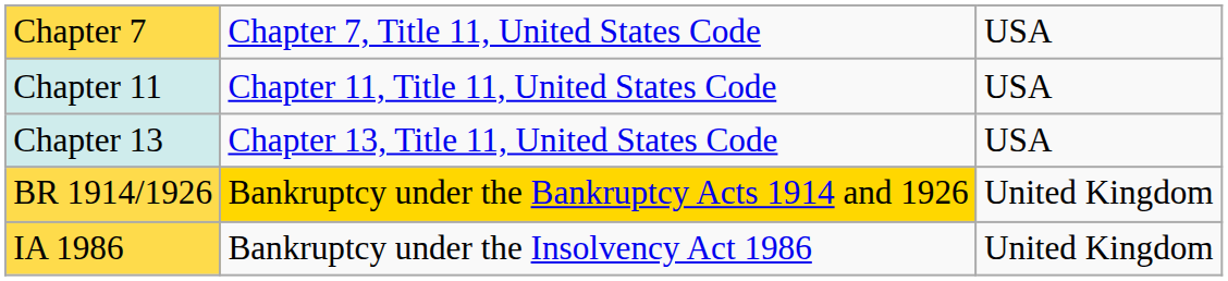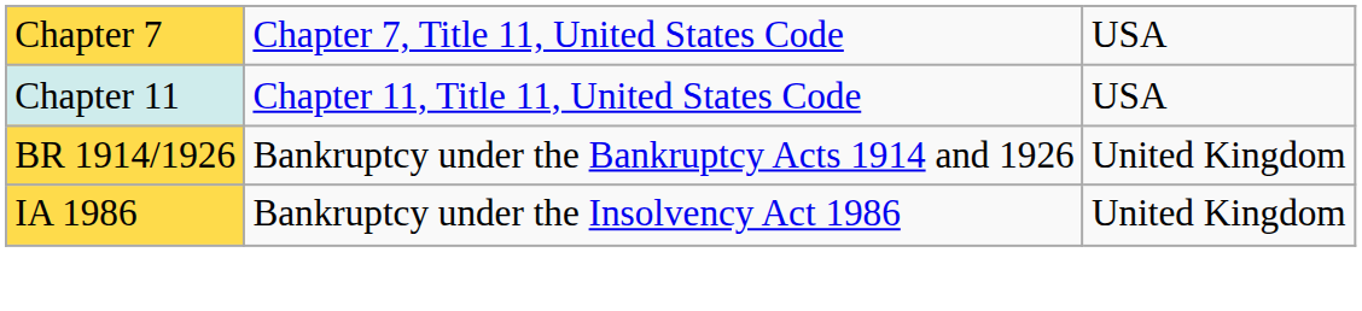- row: Chapter 13 | Chapter 13, Title 11, United States Code | USA
BR 1914/1926 | column 2: gold background -> no background
